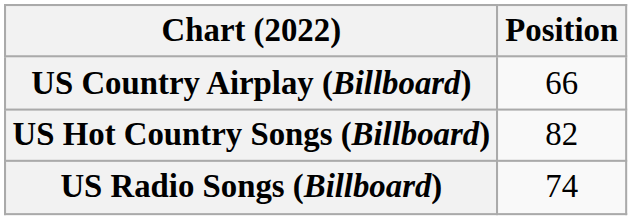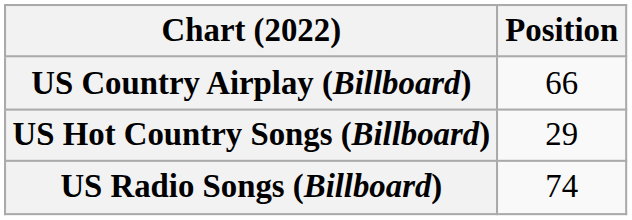US Hot Country Songs (Billboard) | Position: 82 -> 29
